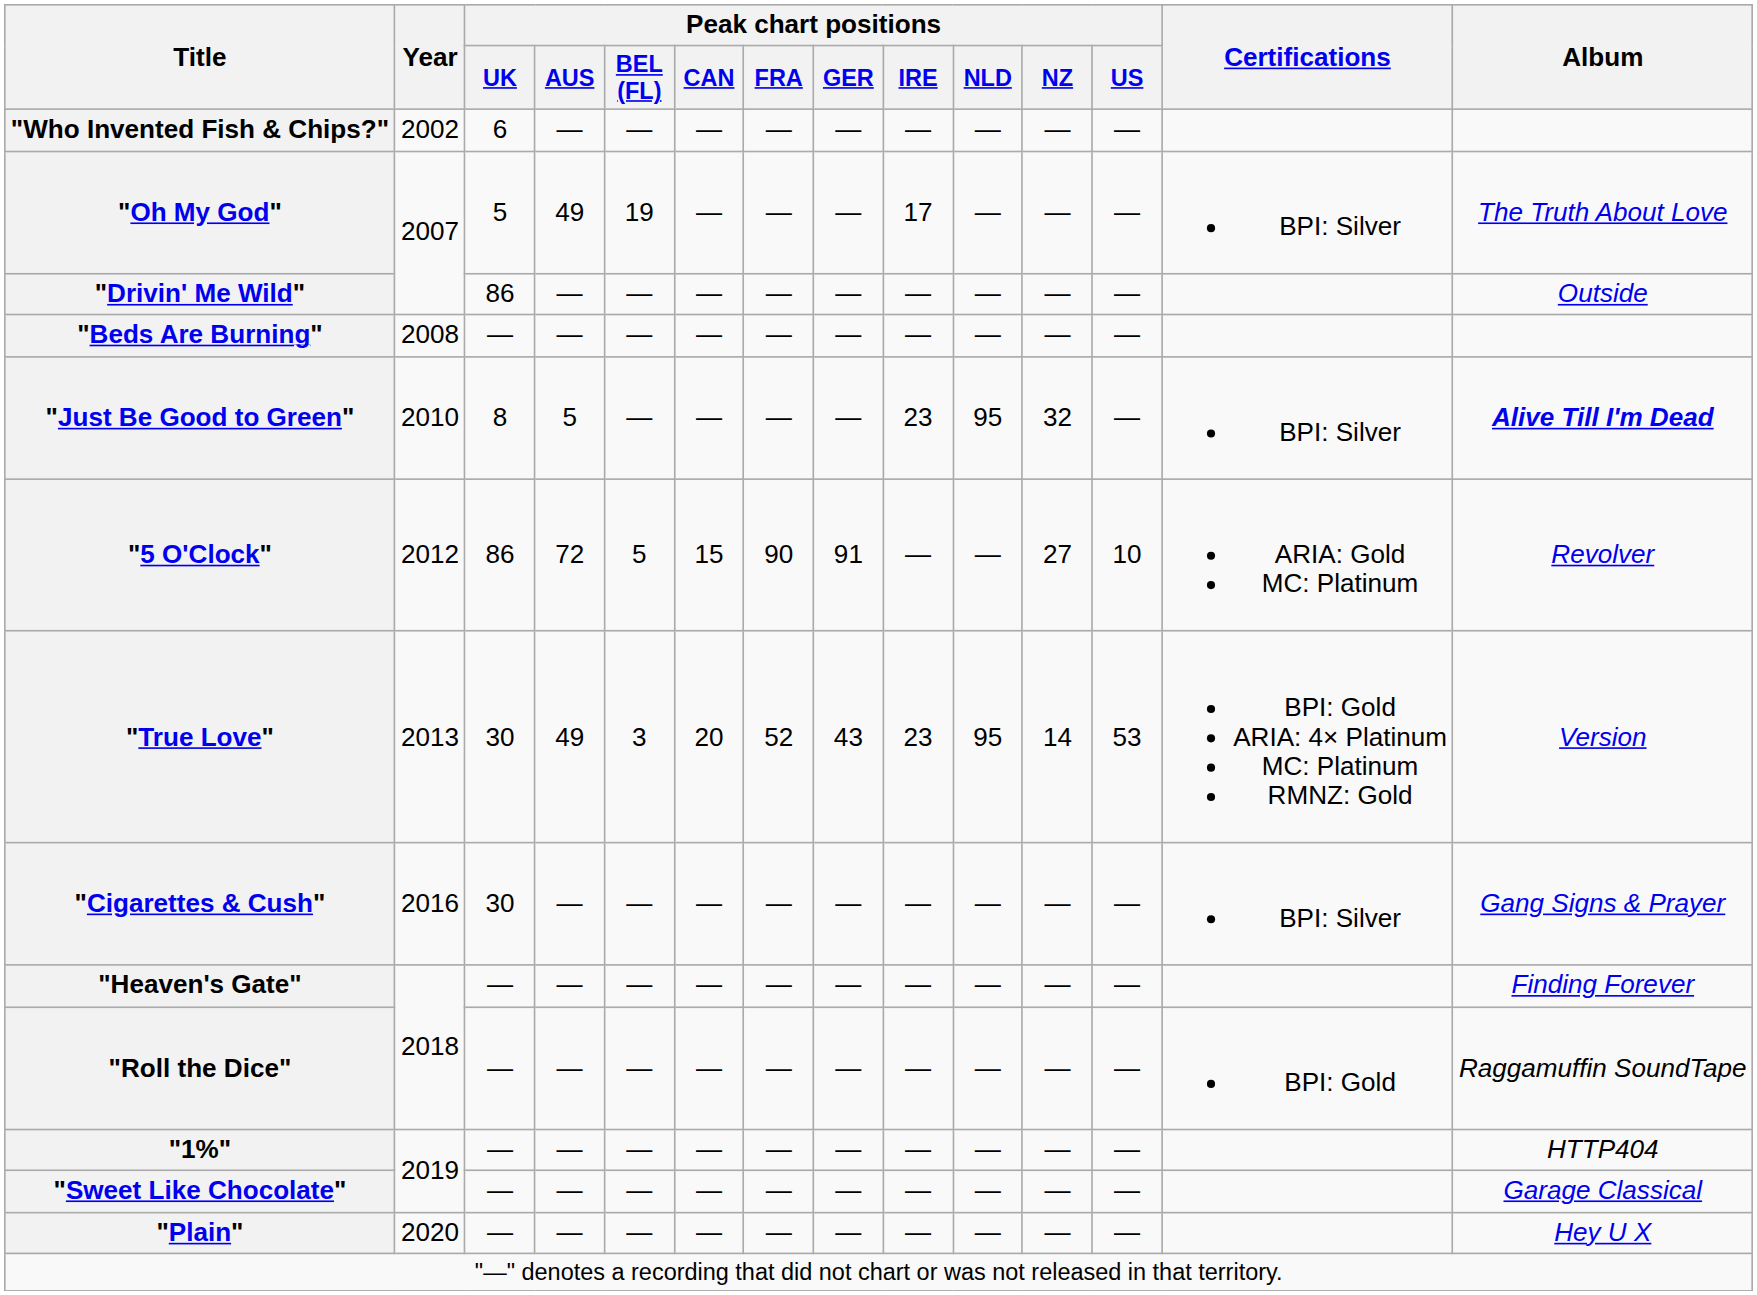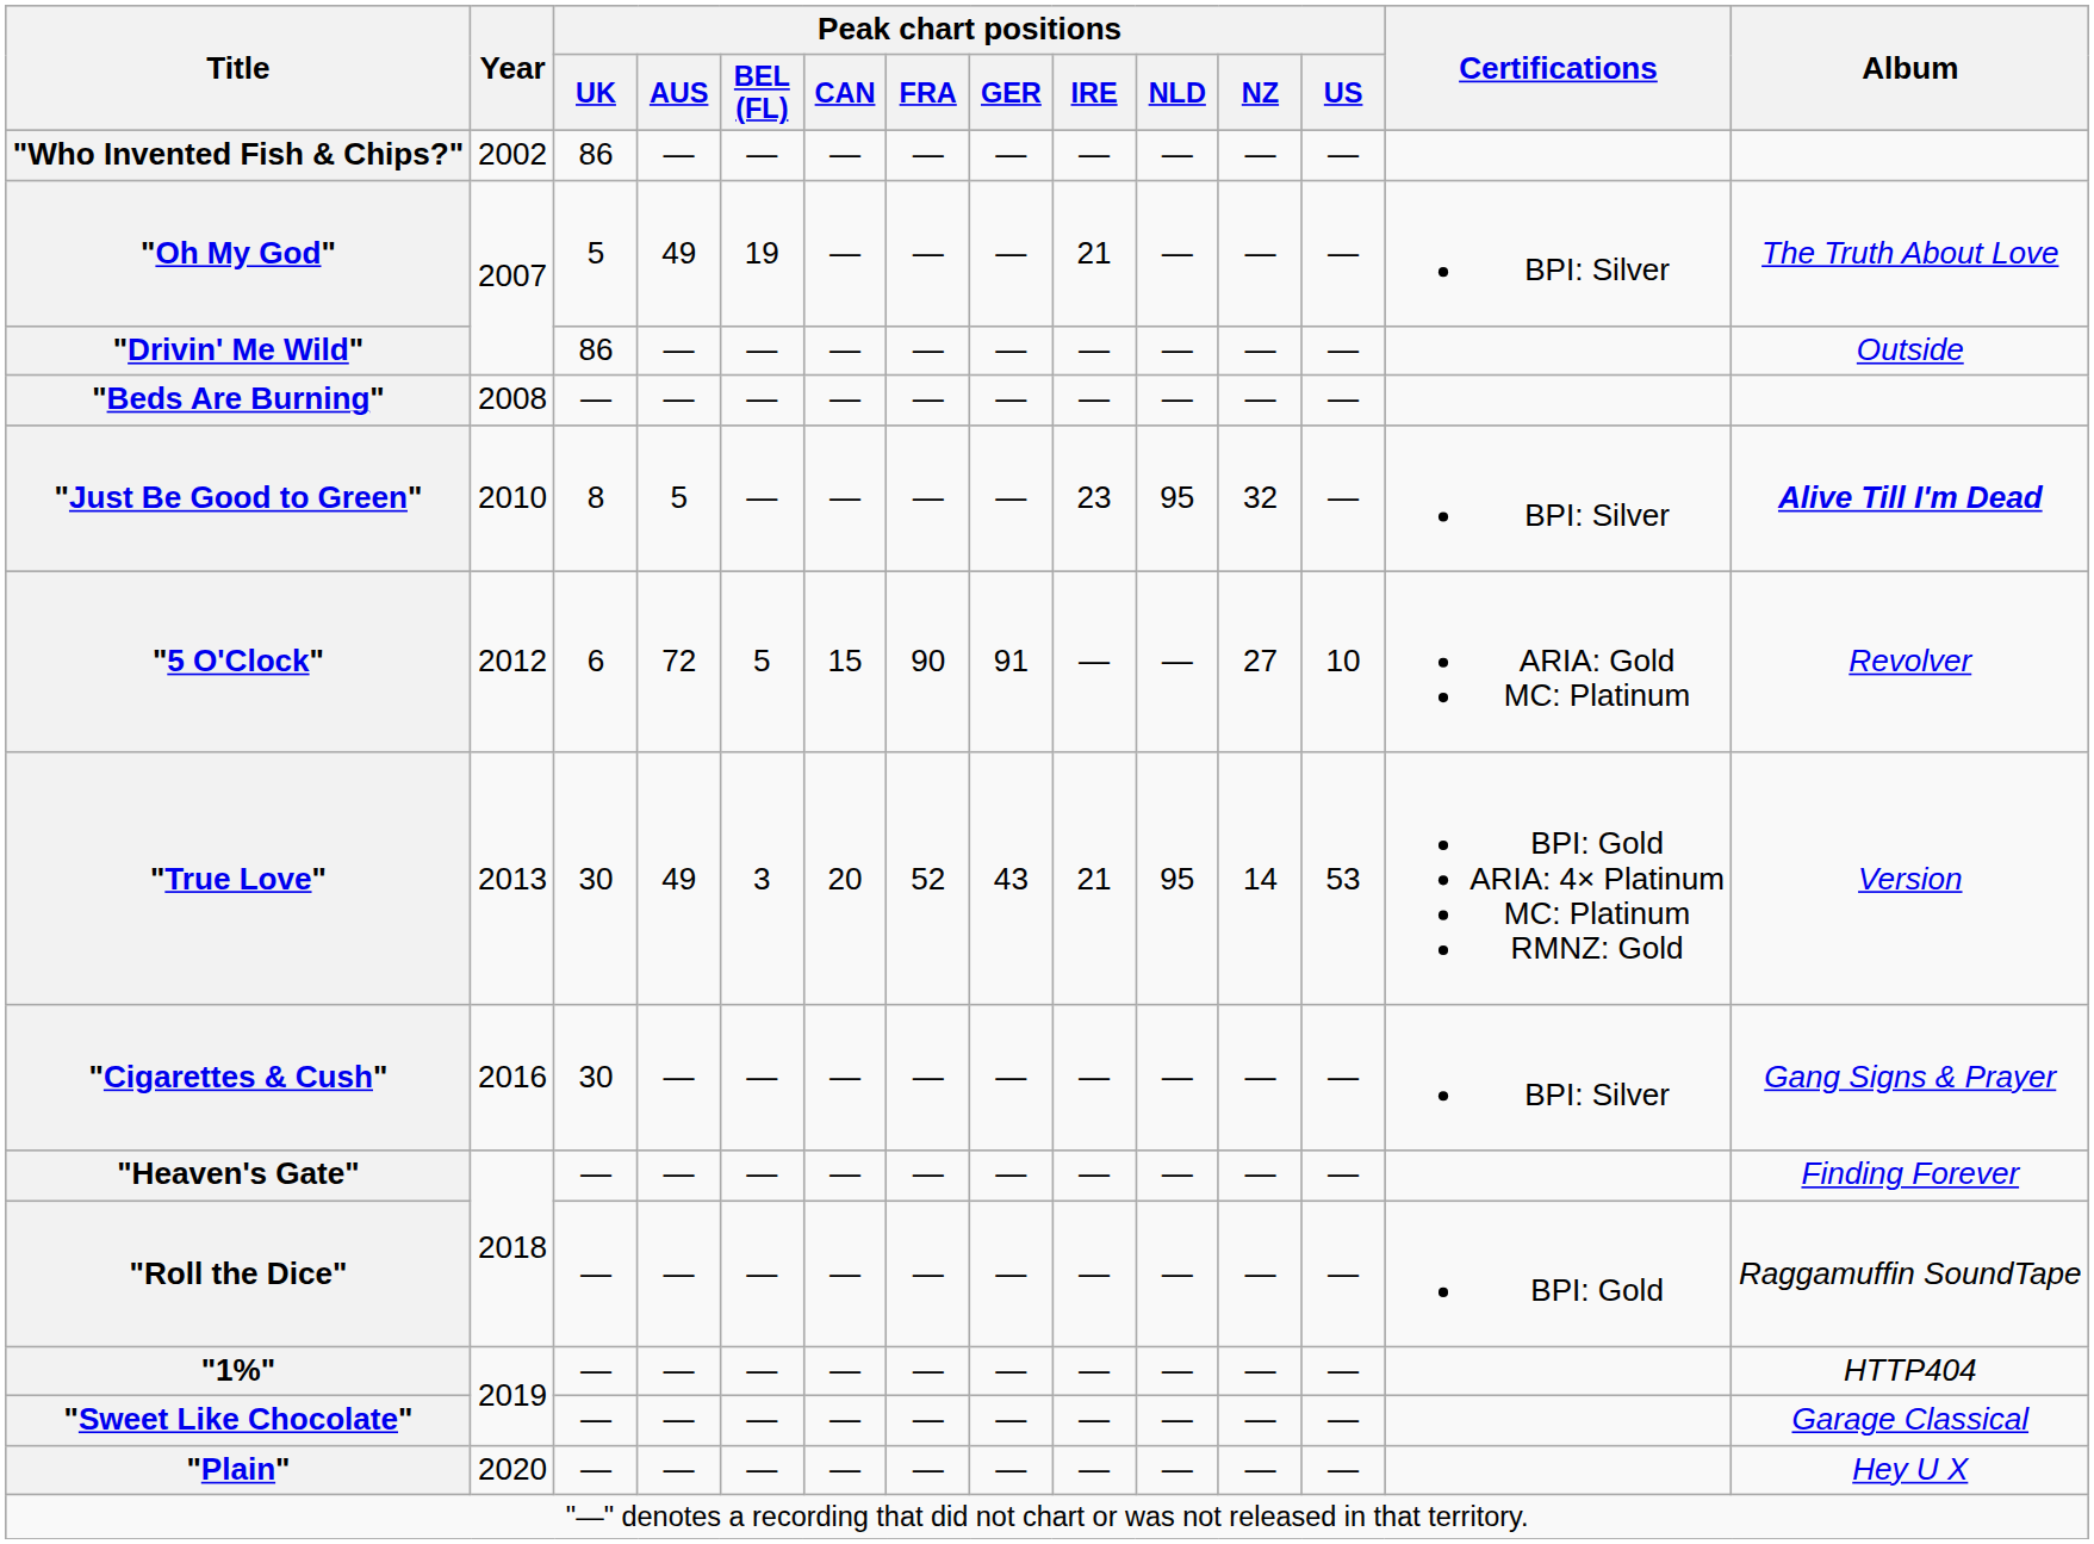"Who Invented Fish & Chips?" | Peak chart positions / UK: 6 -> 86
"Oh My God" | Peak chart positions / IRE: 17 -> 21
"5 O'Clock" | Peak chart positions / UK: 86 -> 6
"True Love" | Peak chart positions / IRE: 23 -> 21
